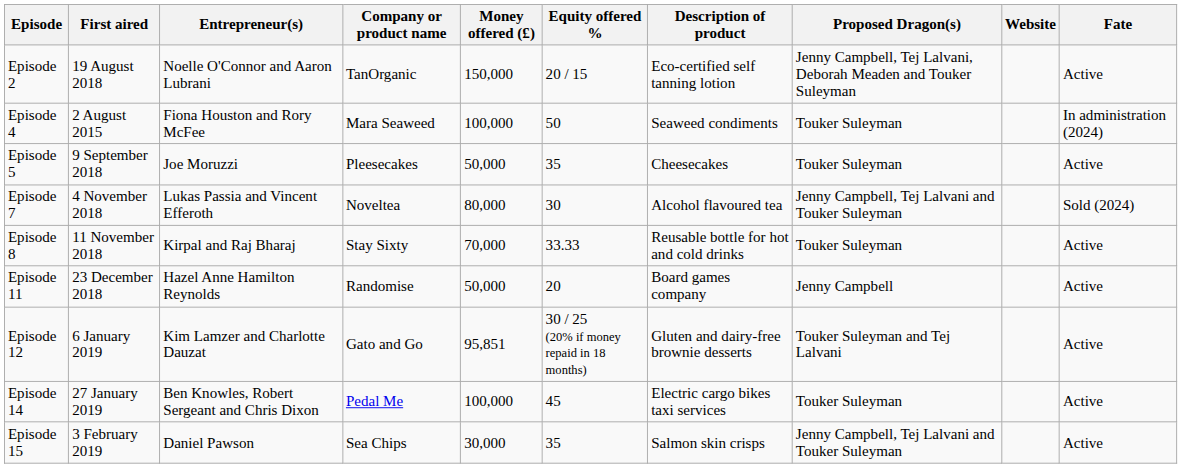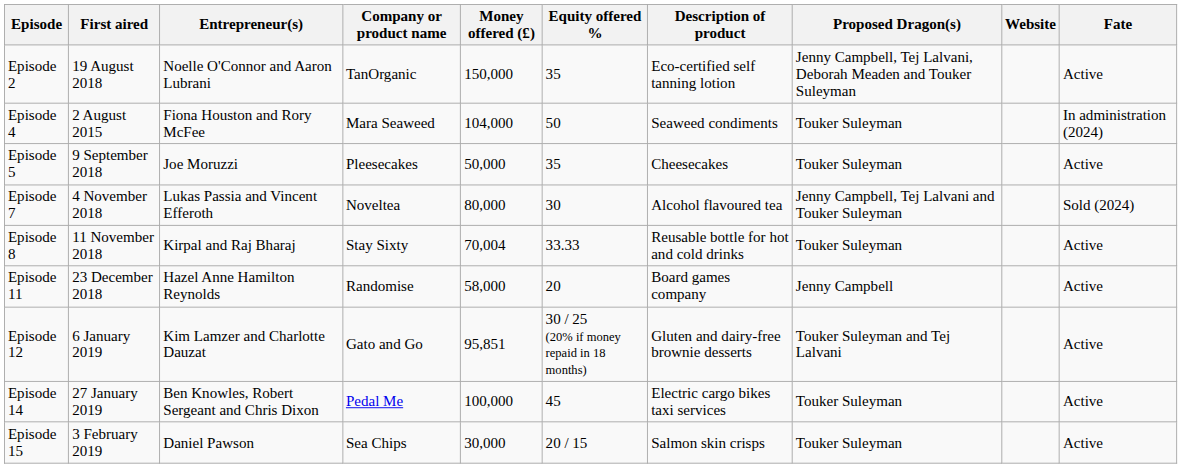Episode 2 | Equity offered %: 20 / 15 -> 35
Episode 4 | Money offered (£): 100,000 -> 104,000
Episode 8 | Money offered (£): 70,000 -> 70,004
Episode 11 | Money offered (£): 50,000 -> 58,000
Episode 15 | Equity offered %: 35 -> 20 / 15
Episode 15 | Proposed Dragon(s): Jenny Campbell, Tej Lalvani and Touker Suleyman -> Touker Suleyman
